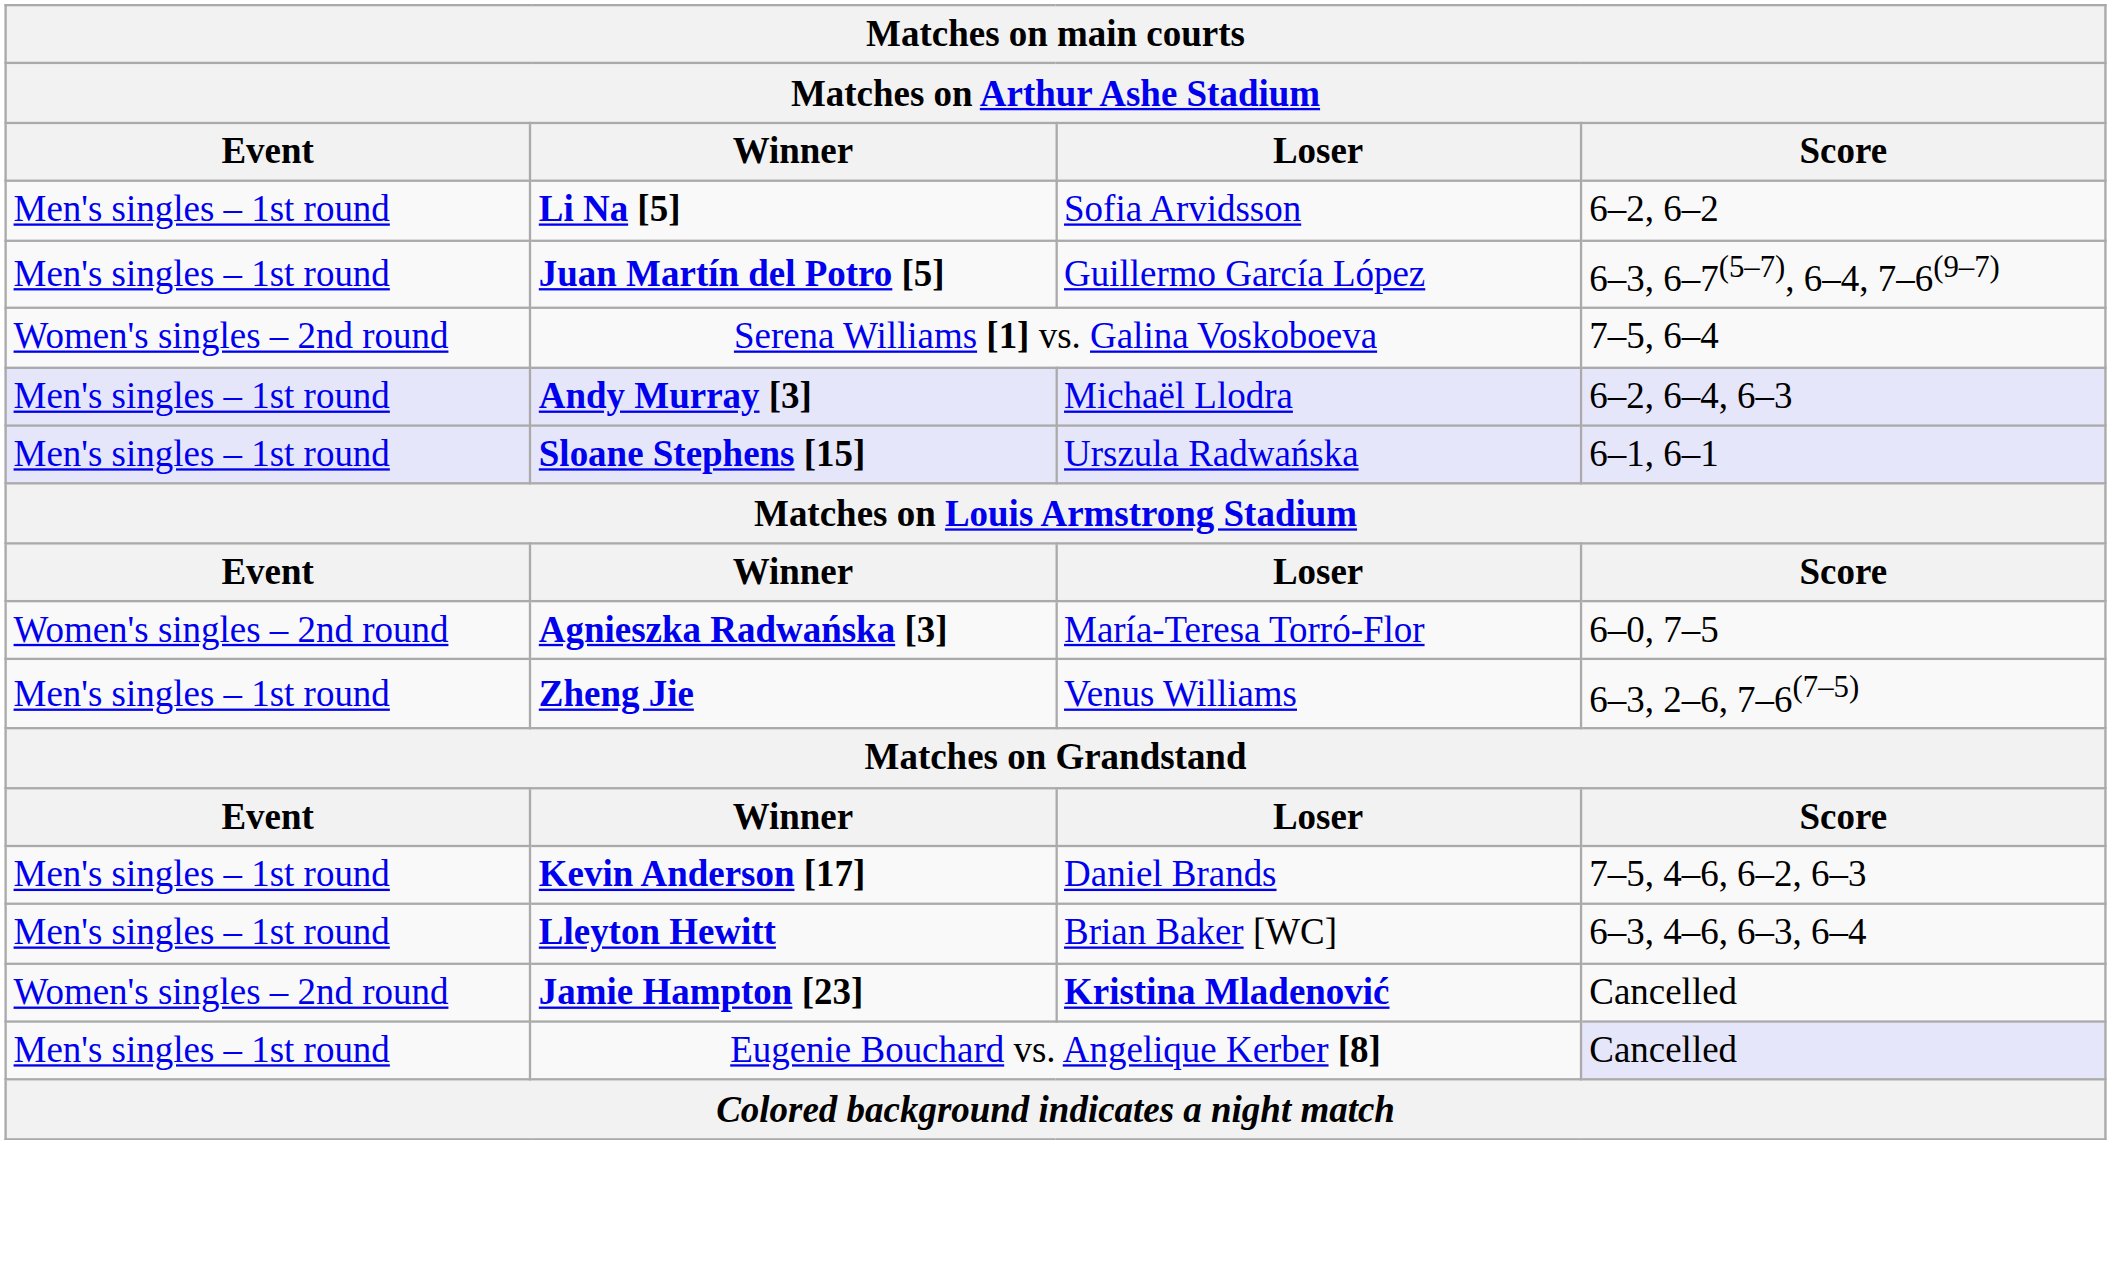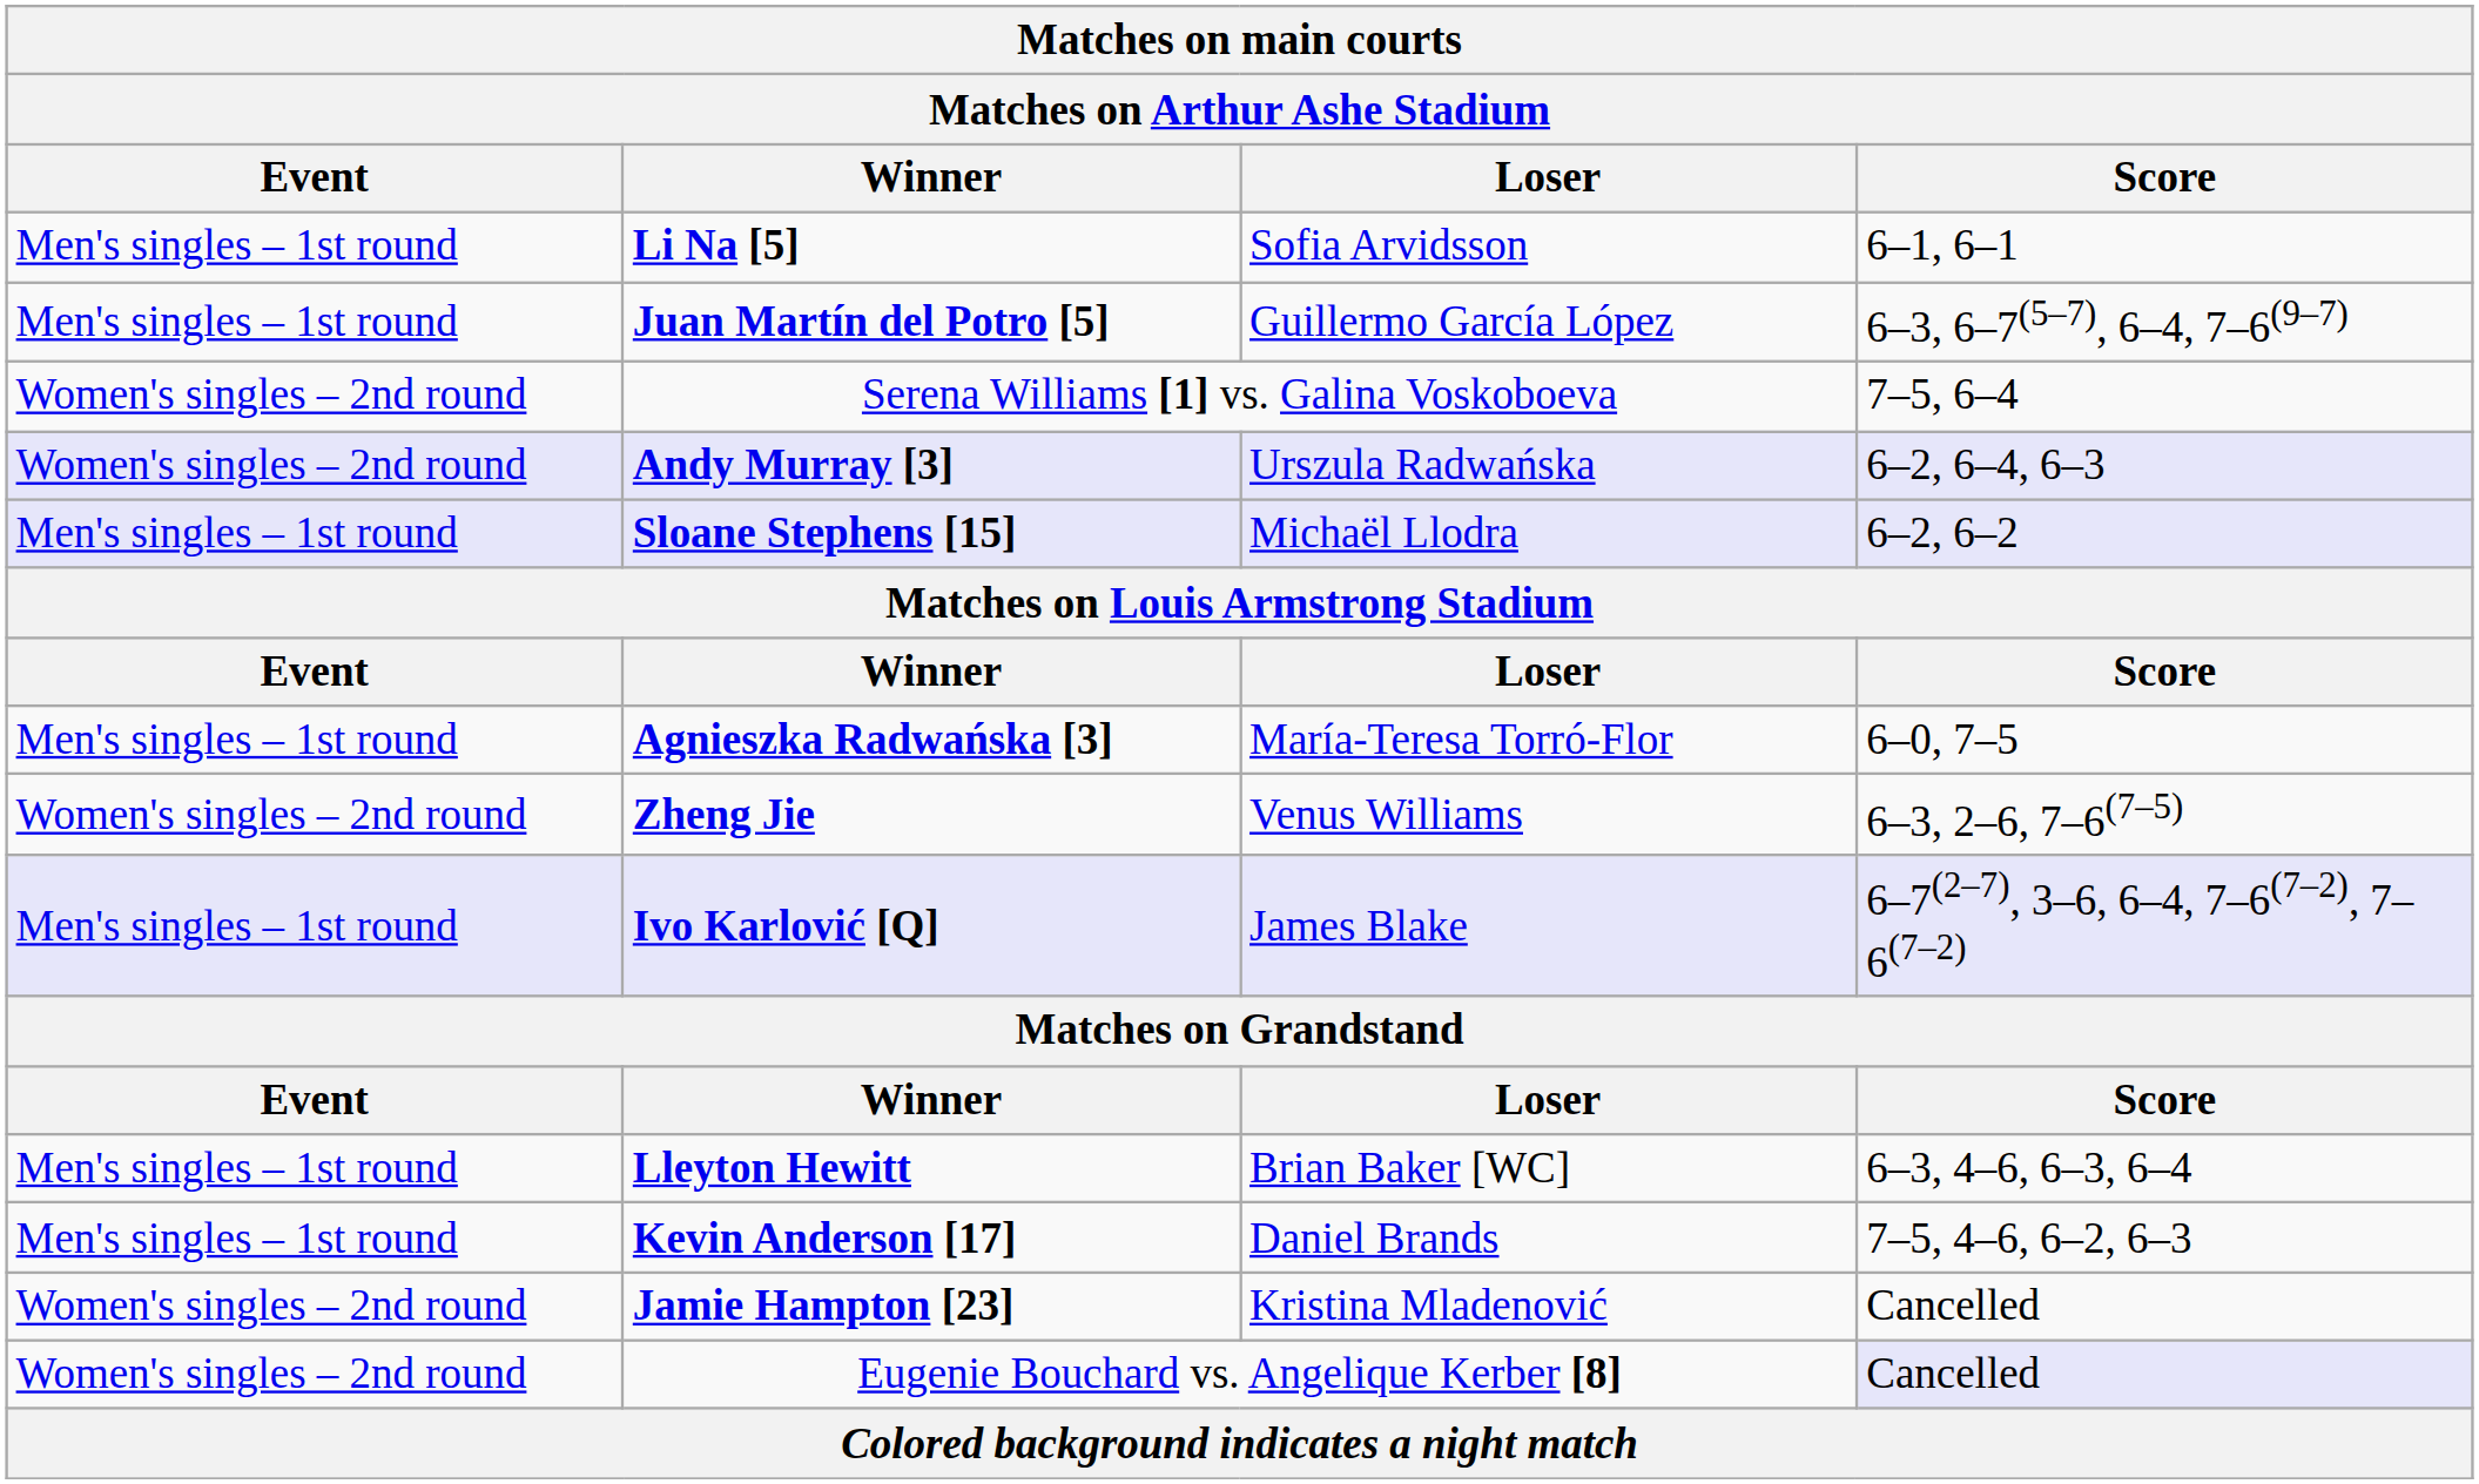Li Na [5] | Score: 6–2, 6–2 -> 6–1, 6–1
Andy Murray [3] | Event: Men's singles – 1st round -> Women's singles – 2nd round
Andy Murray [3] | Loser: Michaël Llodra -> Urszula Radwańska
Sloane Stephens [15] | Loser: Urszula Radwańska -> Michaël Llodra
Sloane Stephens [15] | Score: 6–1, 6–1 -> 6–2, 6–2
Agnieszka Radwańska [3] | Event: Women's singles – 2nd round -> Men's singles – 1st round
Zheng Jie | Event: Men's singles – 1st round -> Women's singles – 2nd round
+ row: Men's singles – 1st round | Ivo Karlović [Q] | James Blake | 6–7(2–7), 3–6, 6–4, 7–6(7–2), 7–6(7–2)
rows swapped: Kevin Anderson [17] <-> Lleyton Hewitt
Jamie Hampton [23] | Loser: bold -> normal
Eugenie Bouchard vs. Angelique Kerber [8] | Event: Men's singles – 1st round -> Women's singles – 2nd round
